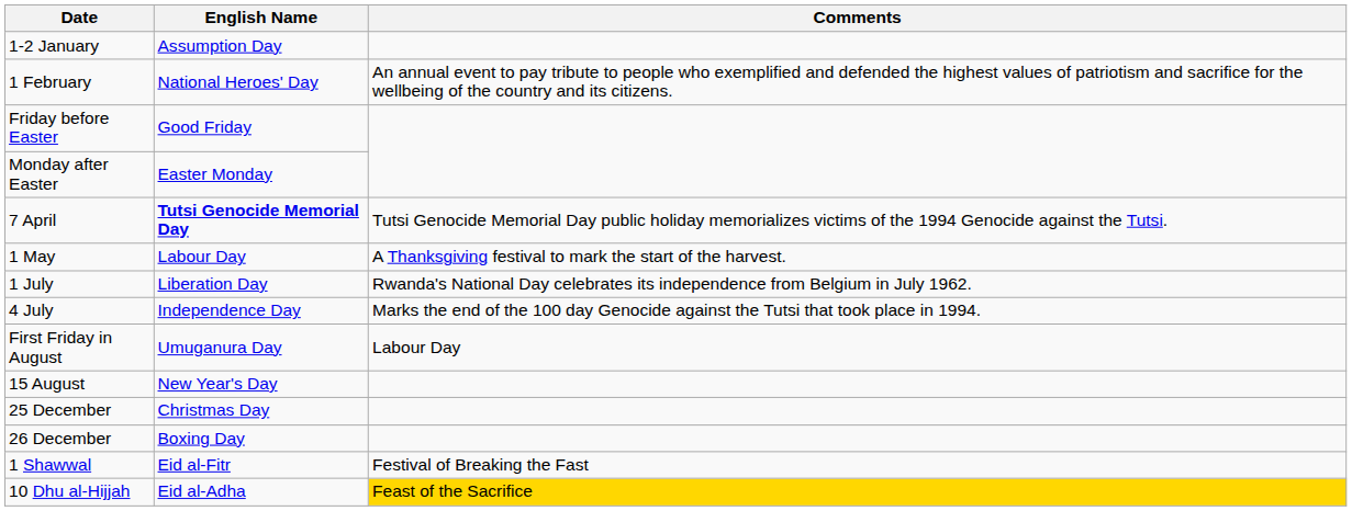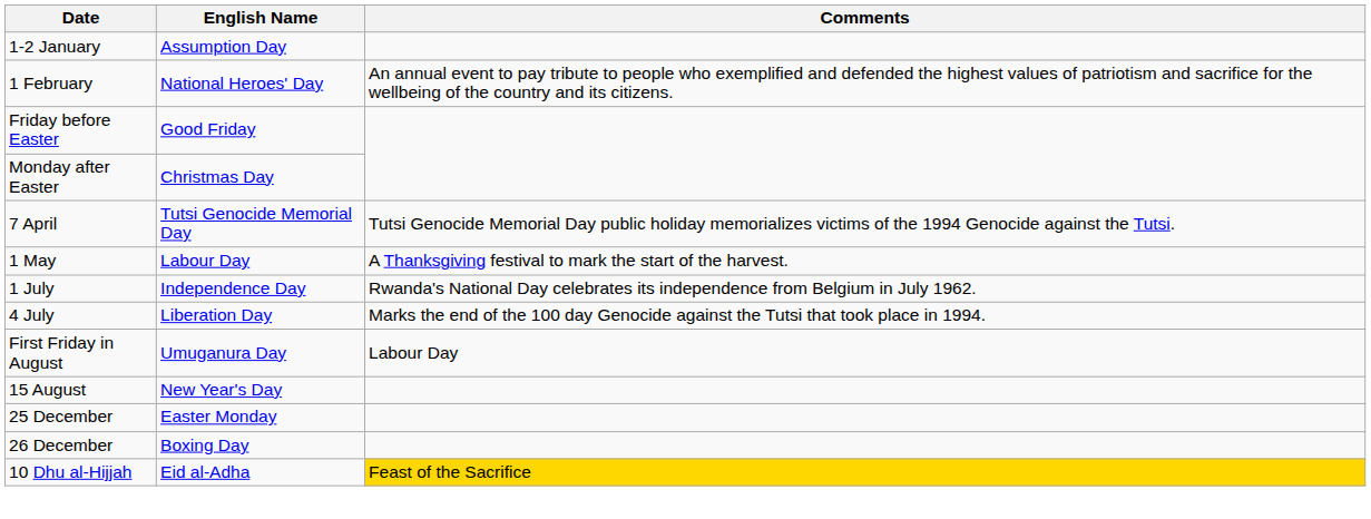Monday after Easter | English Name: Easter Monday -> Christmas Day
7 April | English Name: bold -> normal
1 July | English Name: Liberation Day -> Independence Day
4 July | English Name: Independence Day -> Liberation Day
25 December | English Name: Christmas Day -> Easter Monday
- row: 1 Shawwal | Eid al-Fitr | Festival of Breaking the Fast
